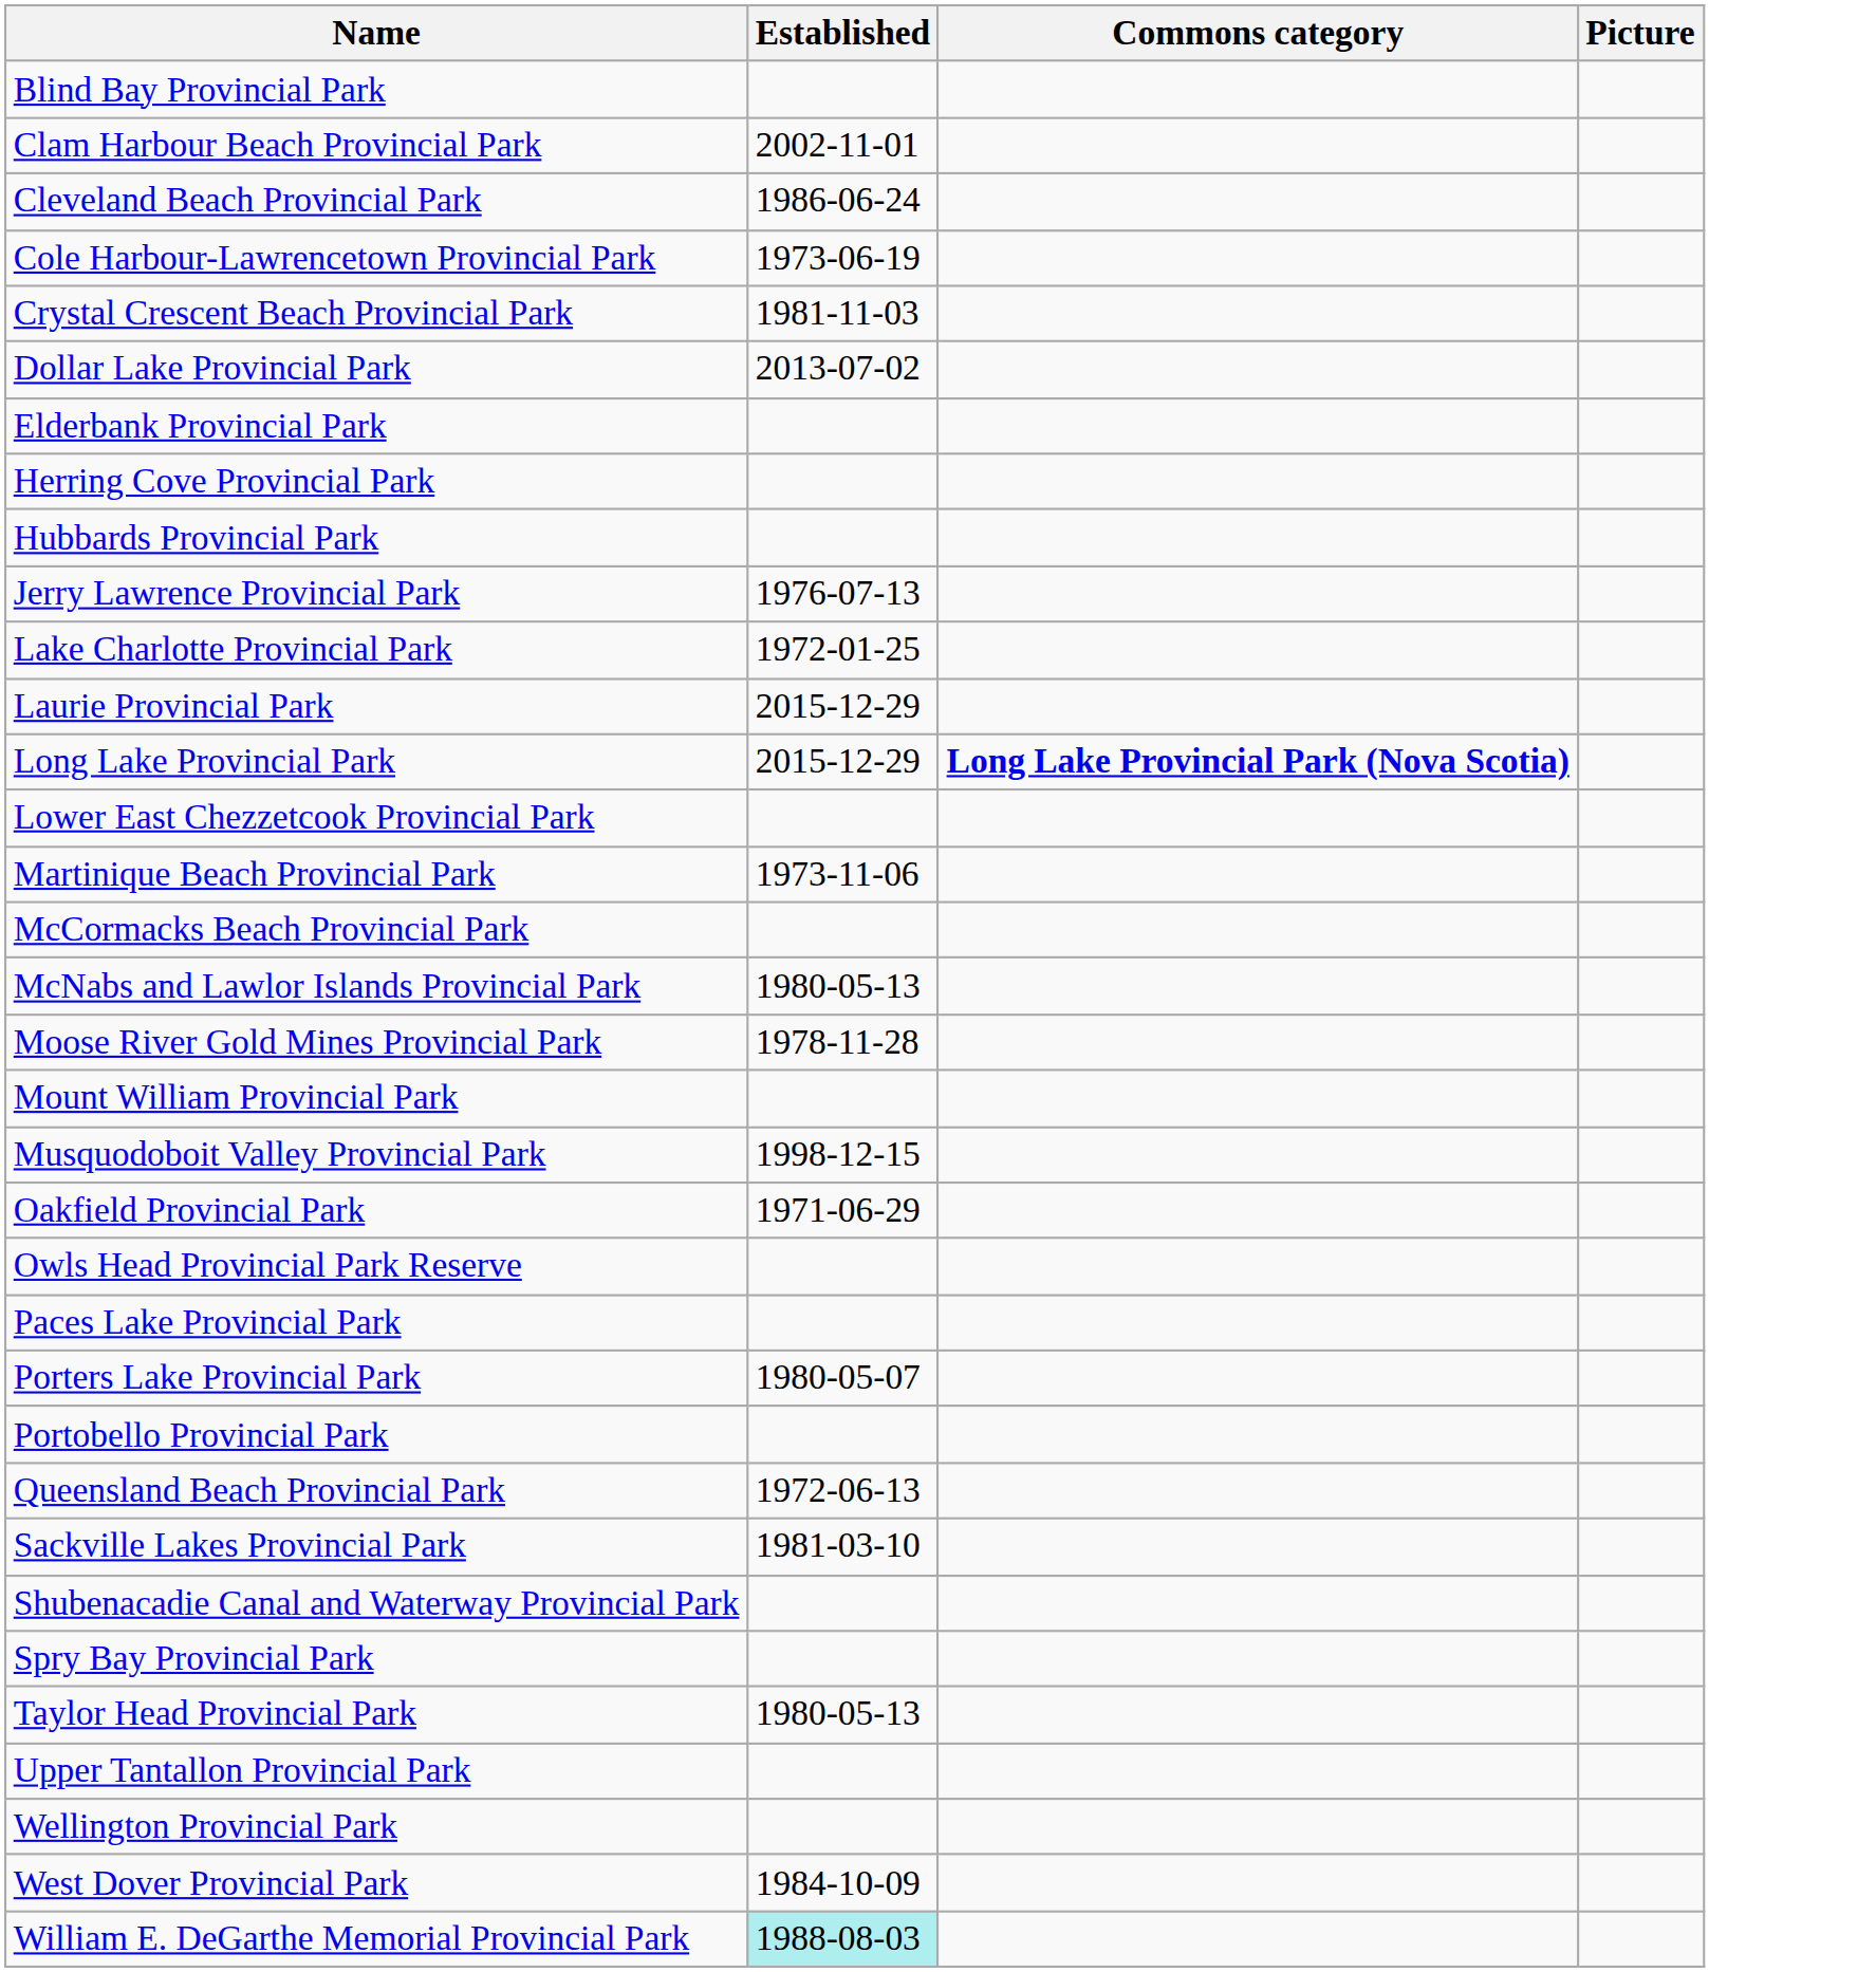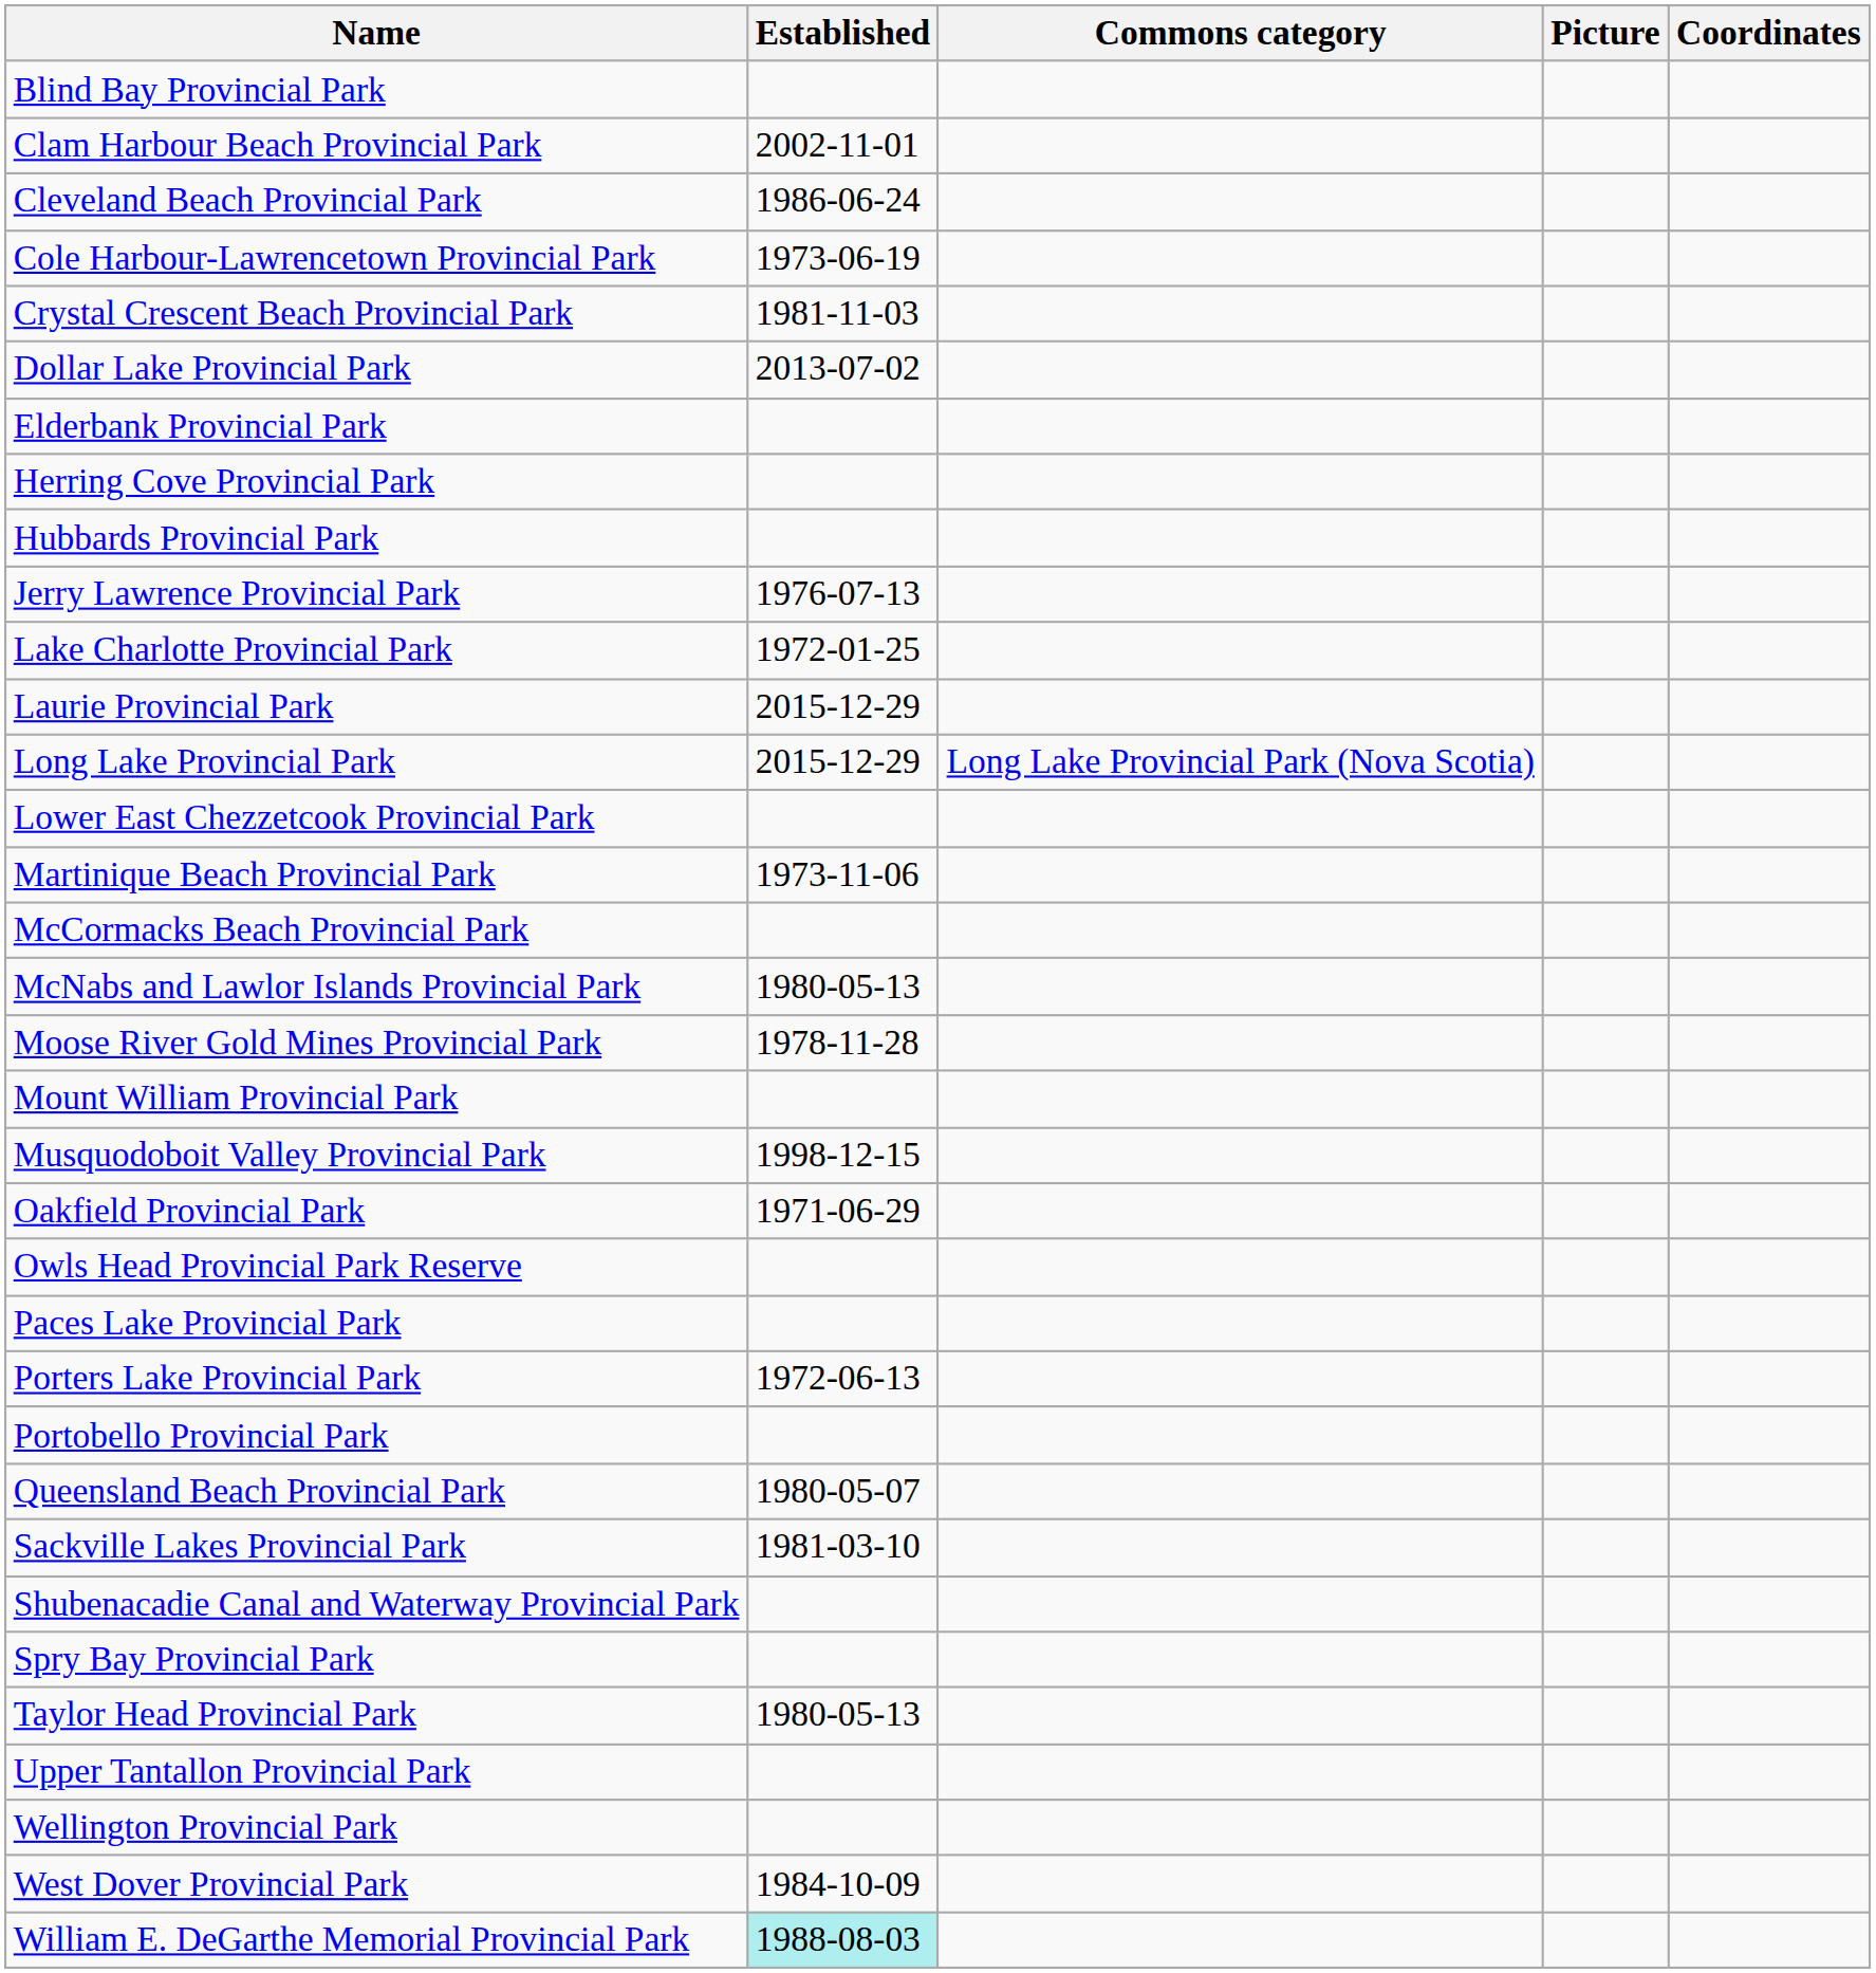+ column: Coordinates
Long Lake Provincial Park | Commons category: bold -> normal
Porters Lake Provincial Park | Established: 1980-05-07 -> 1972-06-13
Queensland Beach Provincial Park | Established: 1972-06-13 -> 1980-05-07
